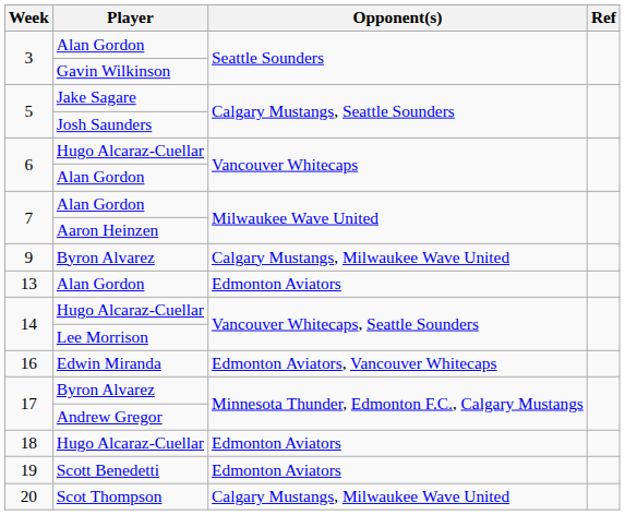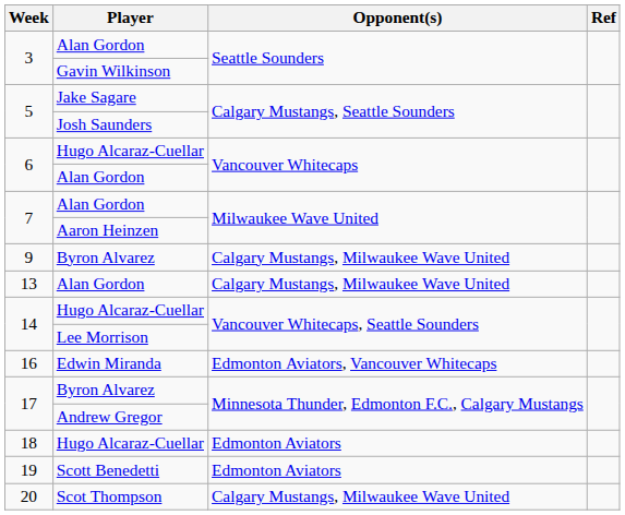13 | Opponent(s): Edmonton Aviators -> Calgary Mustangs, Milwaukee Wave United
